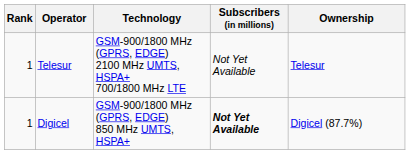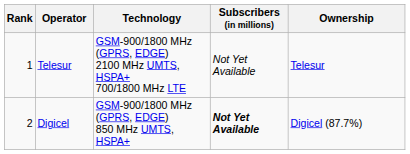Digicel | Rank: 1 -> 2
